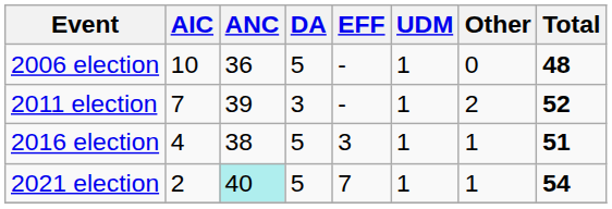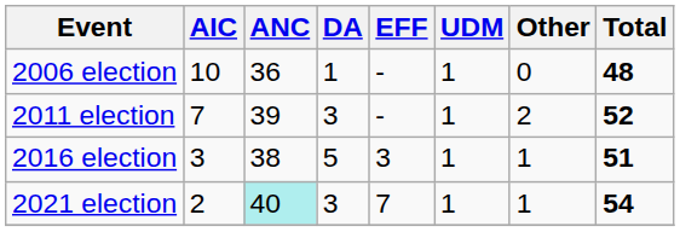2006 election | DA: 5 -> 1
2016 election | AIC: 4 -> 3
2021 election | DA: 5 -> 3
